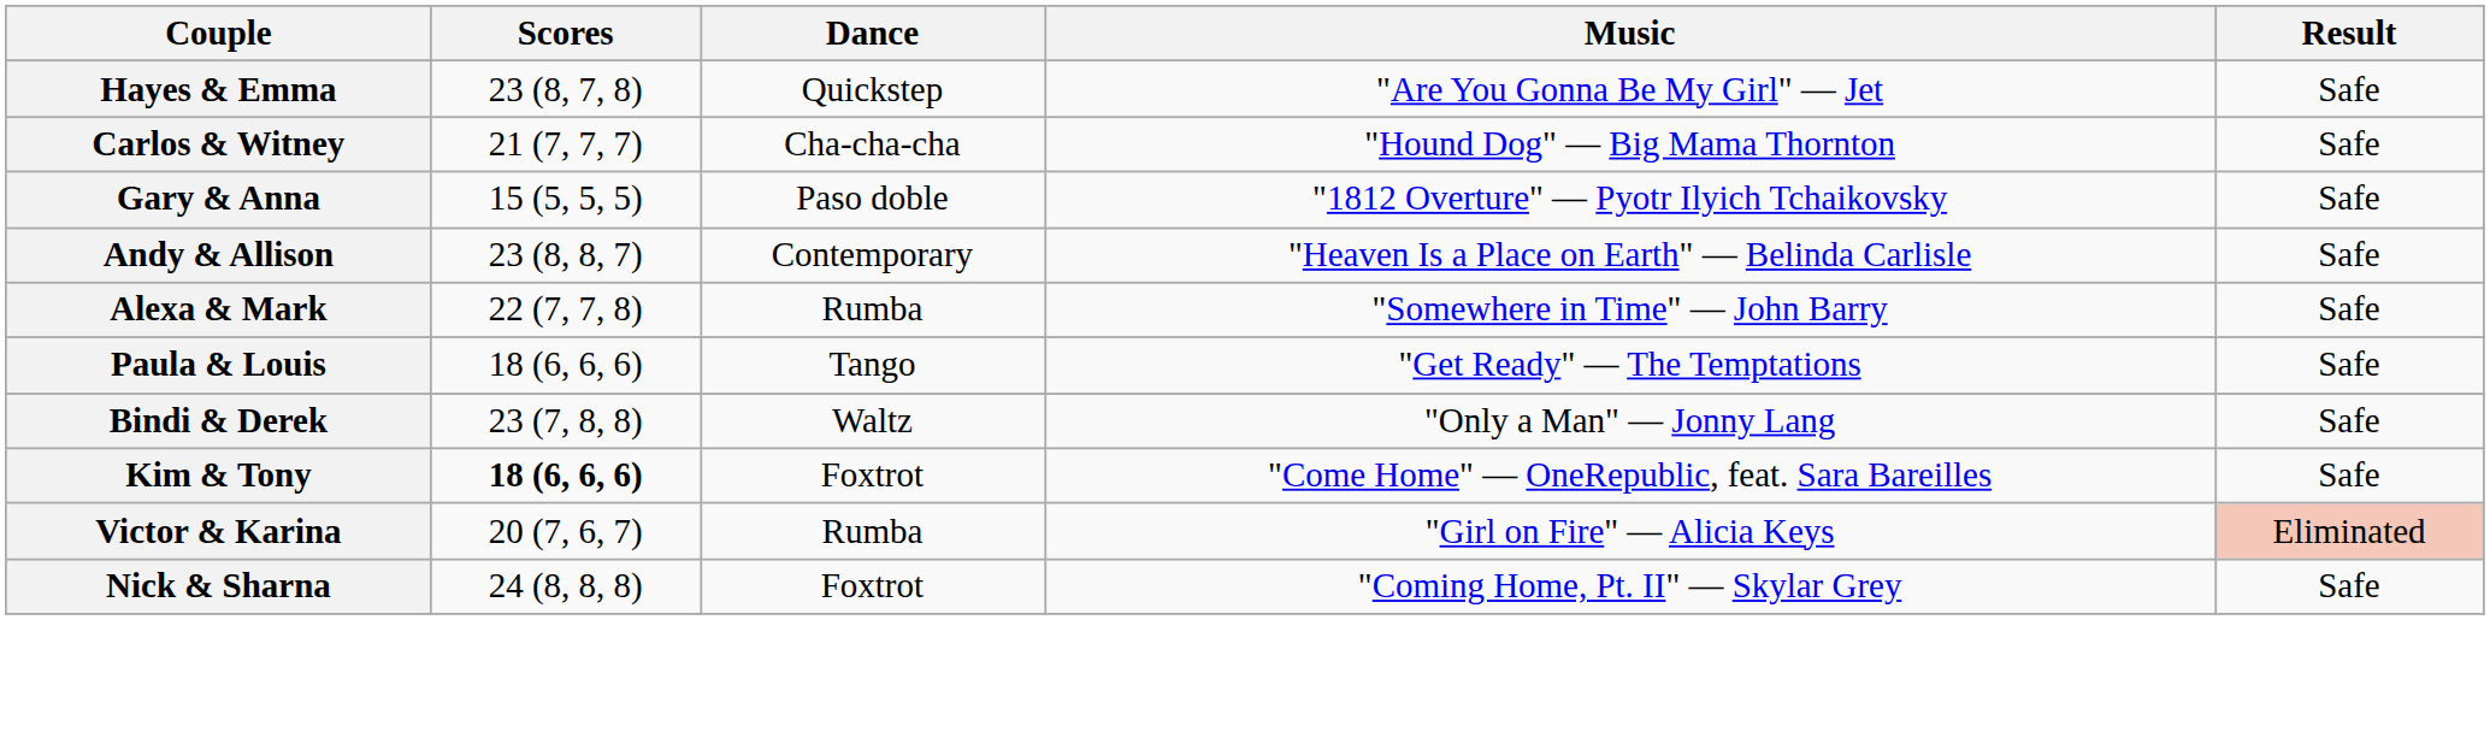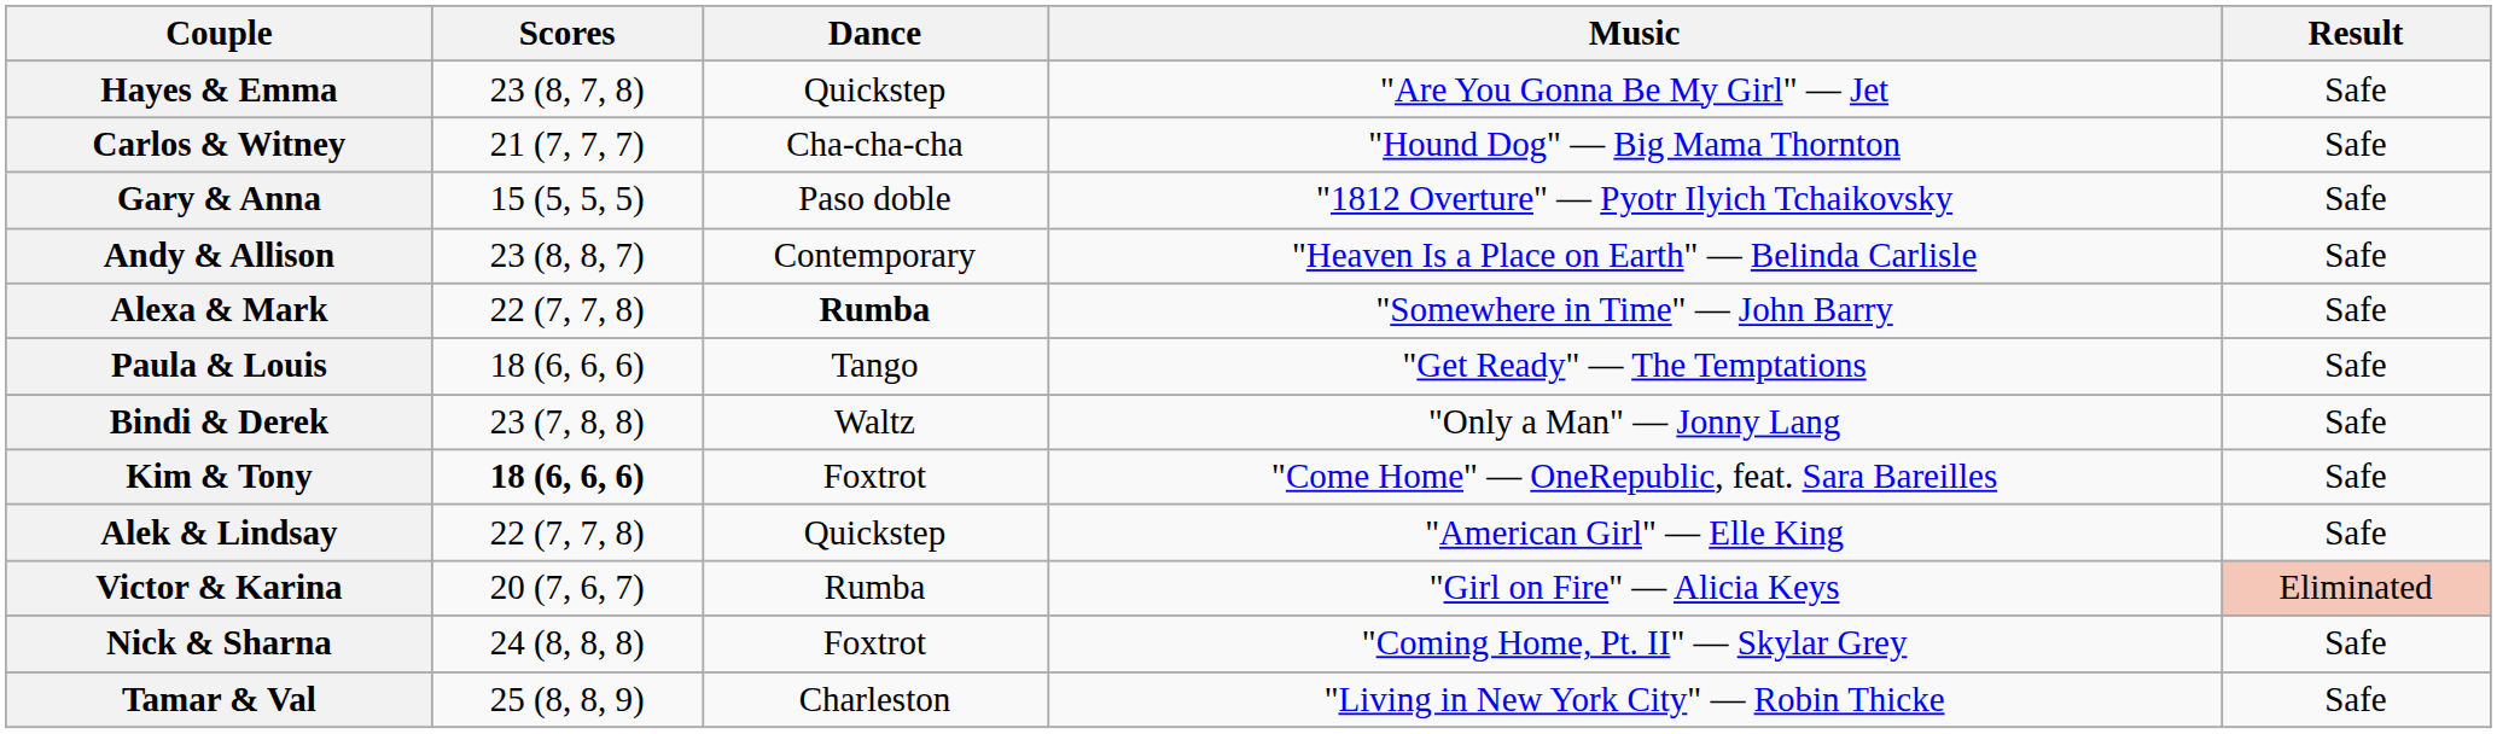Alexa & Mark | Dance: normal -> bold
+ row: Alek & Lindsay | 22 (7, 7, 8) | Quickstep | "American Girl" — Elle King | Safe
+ row: Tamar & Val | 25 (8, 8, 9) | Charleston | "Living in New York City" — Robin Thicke | Safe
